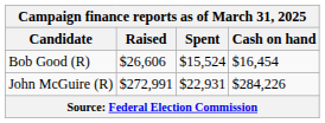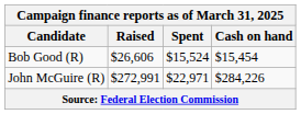Bob Good (R) | Cash on hand: $16,454 -> $15,454
John McGuire (R) | Spent: $22,931 -> $22,971
